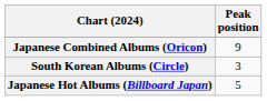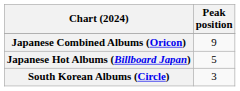rows swapped: Japanese Hot Albums (Billboard Japan) <-> South Korean Albums (Circle)
